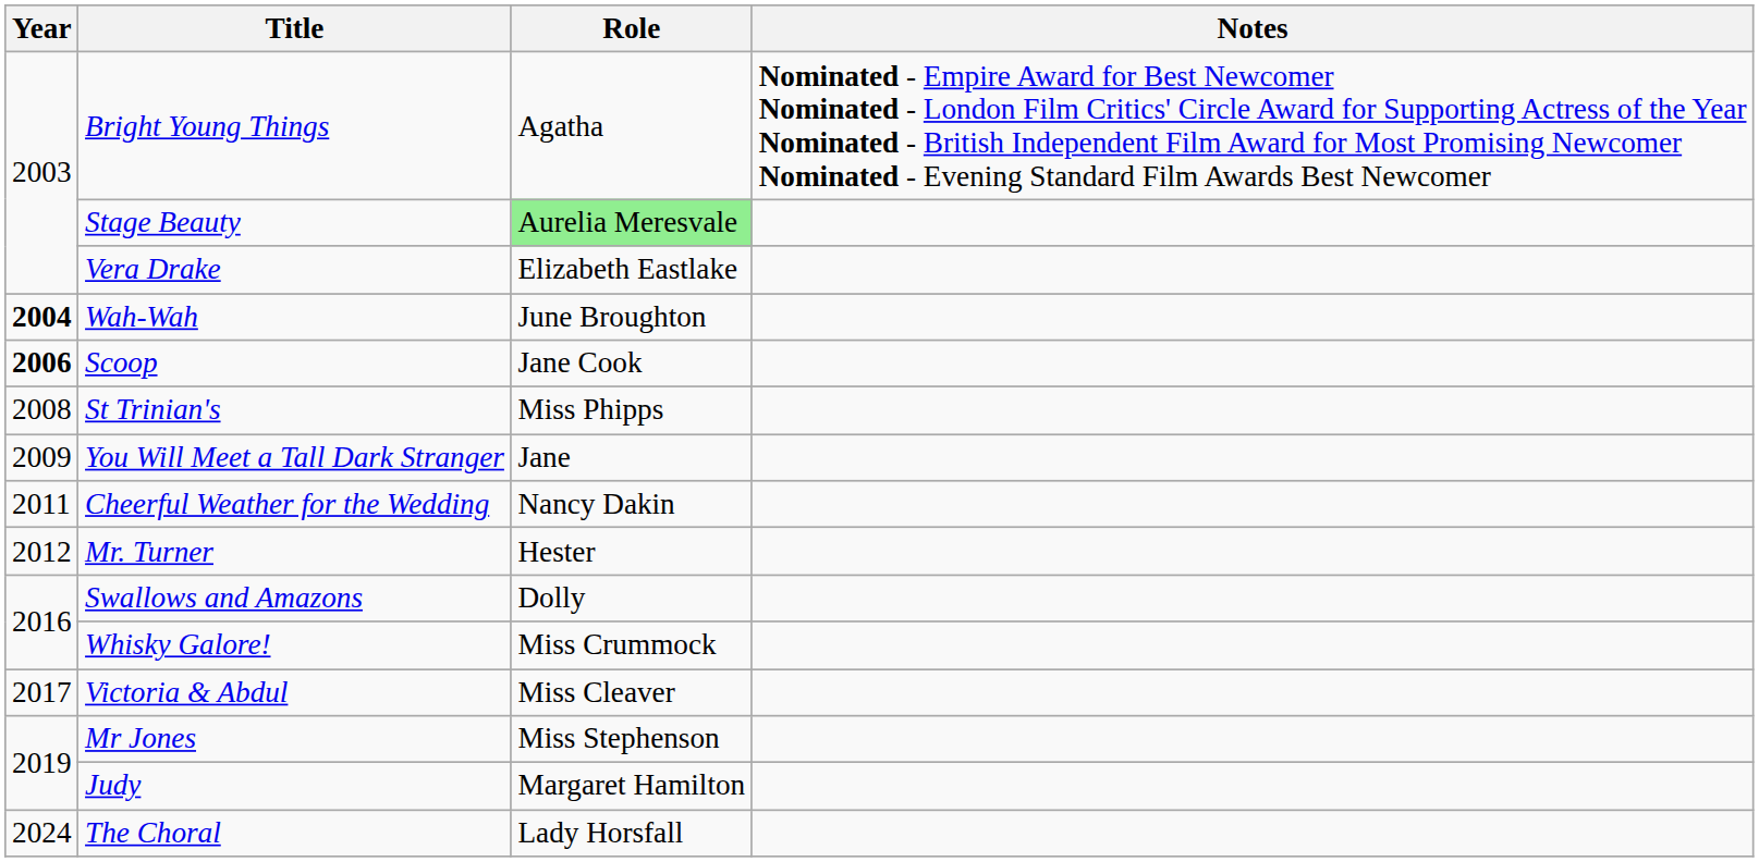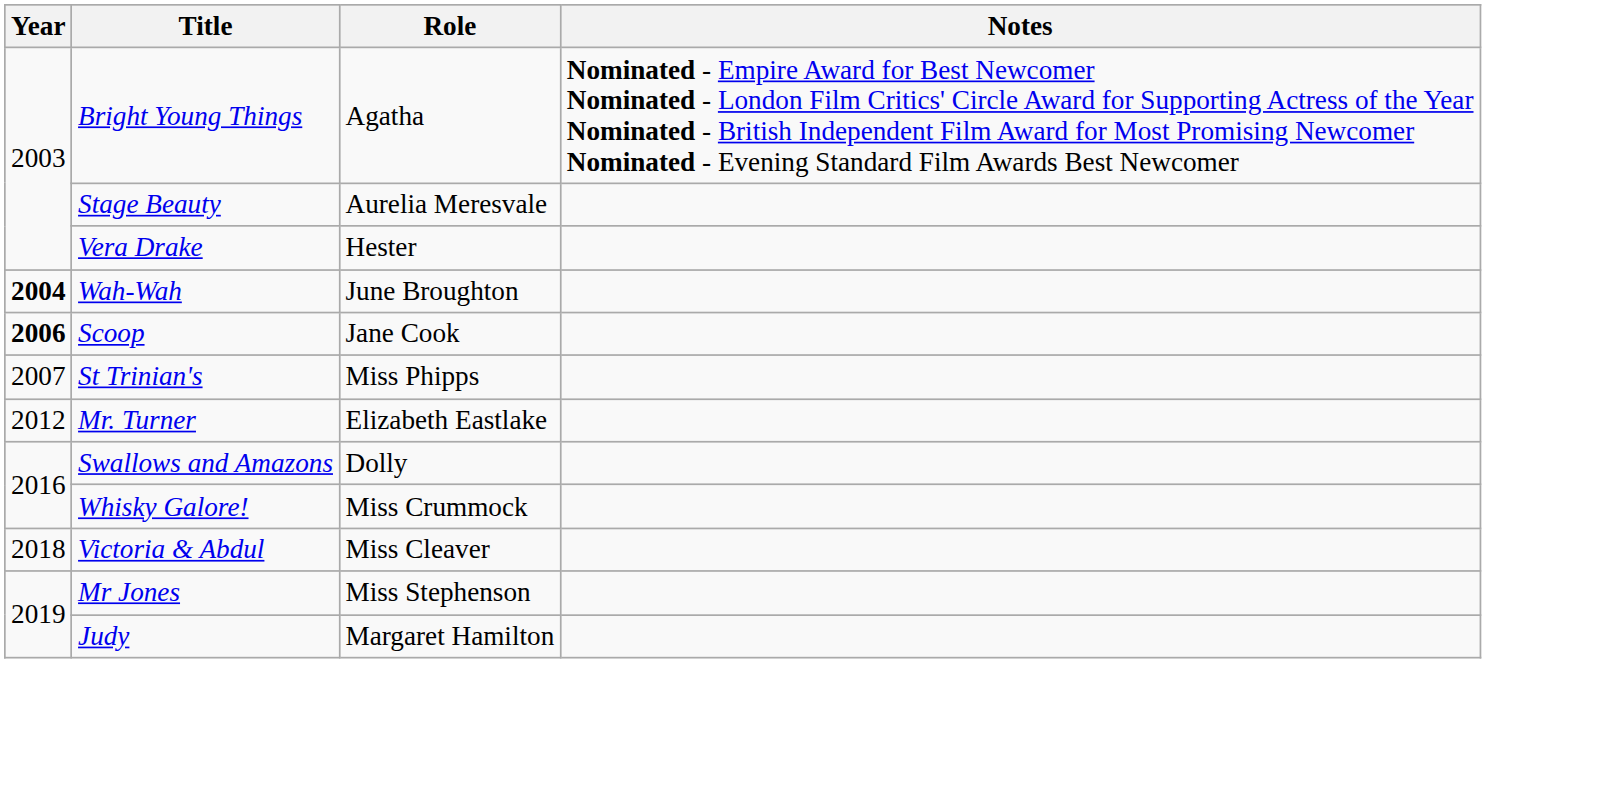Stage Beauty | Role: lightgreen background -> no background
Vera Drake | Role: Elizabeth Eastlake -> Hester
St Trinian's | Year: 2008 -> 2007
- row: 2009 | You Will Meet a Tall Dark Stranger | Jane
- row: 2011 | Cheerful Weather for the Wedding | Nancy Dakin
Mr. Turner | Role: Hester -> Elizabeth Eastlake
Victoria & Abdul | Year: 2017 -> 2018
- row: 2024 | The Choral | Lady Horsfall
